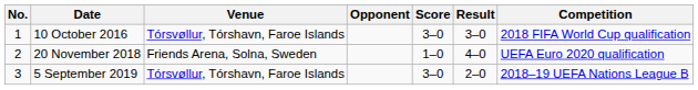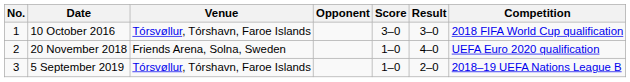5 September 2019 | Score: 3–0 -> 1–0
